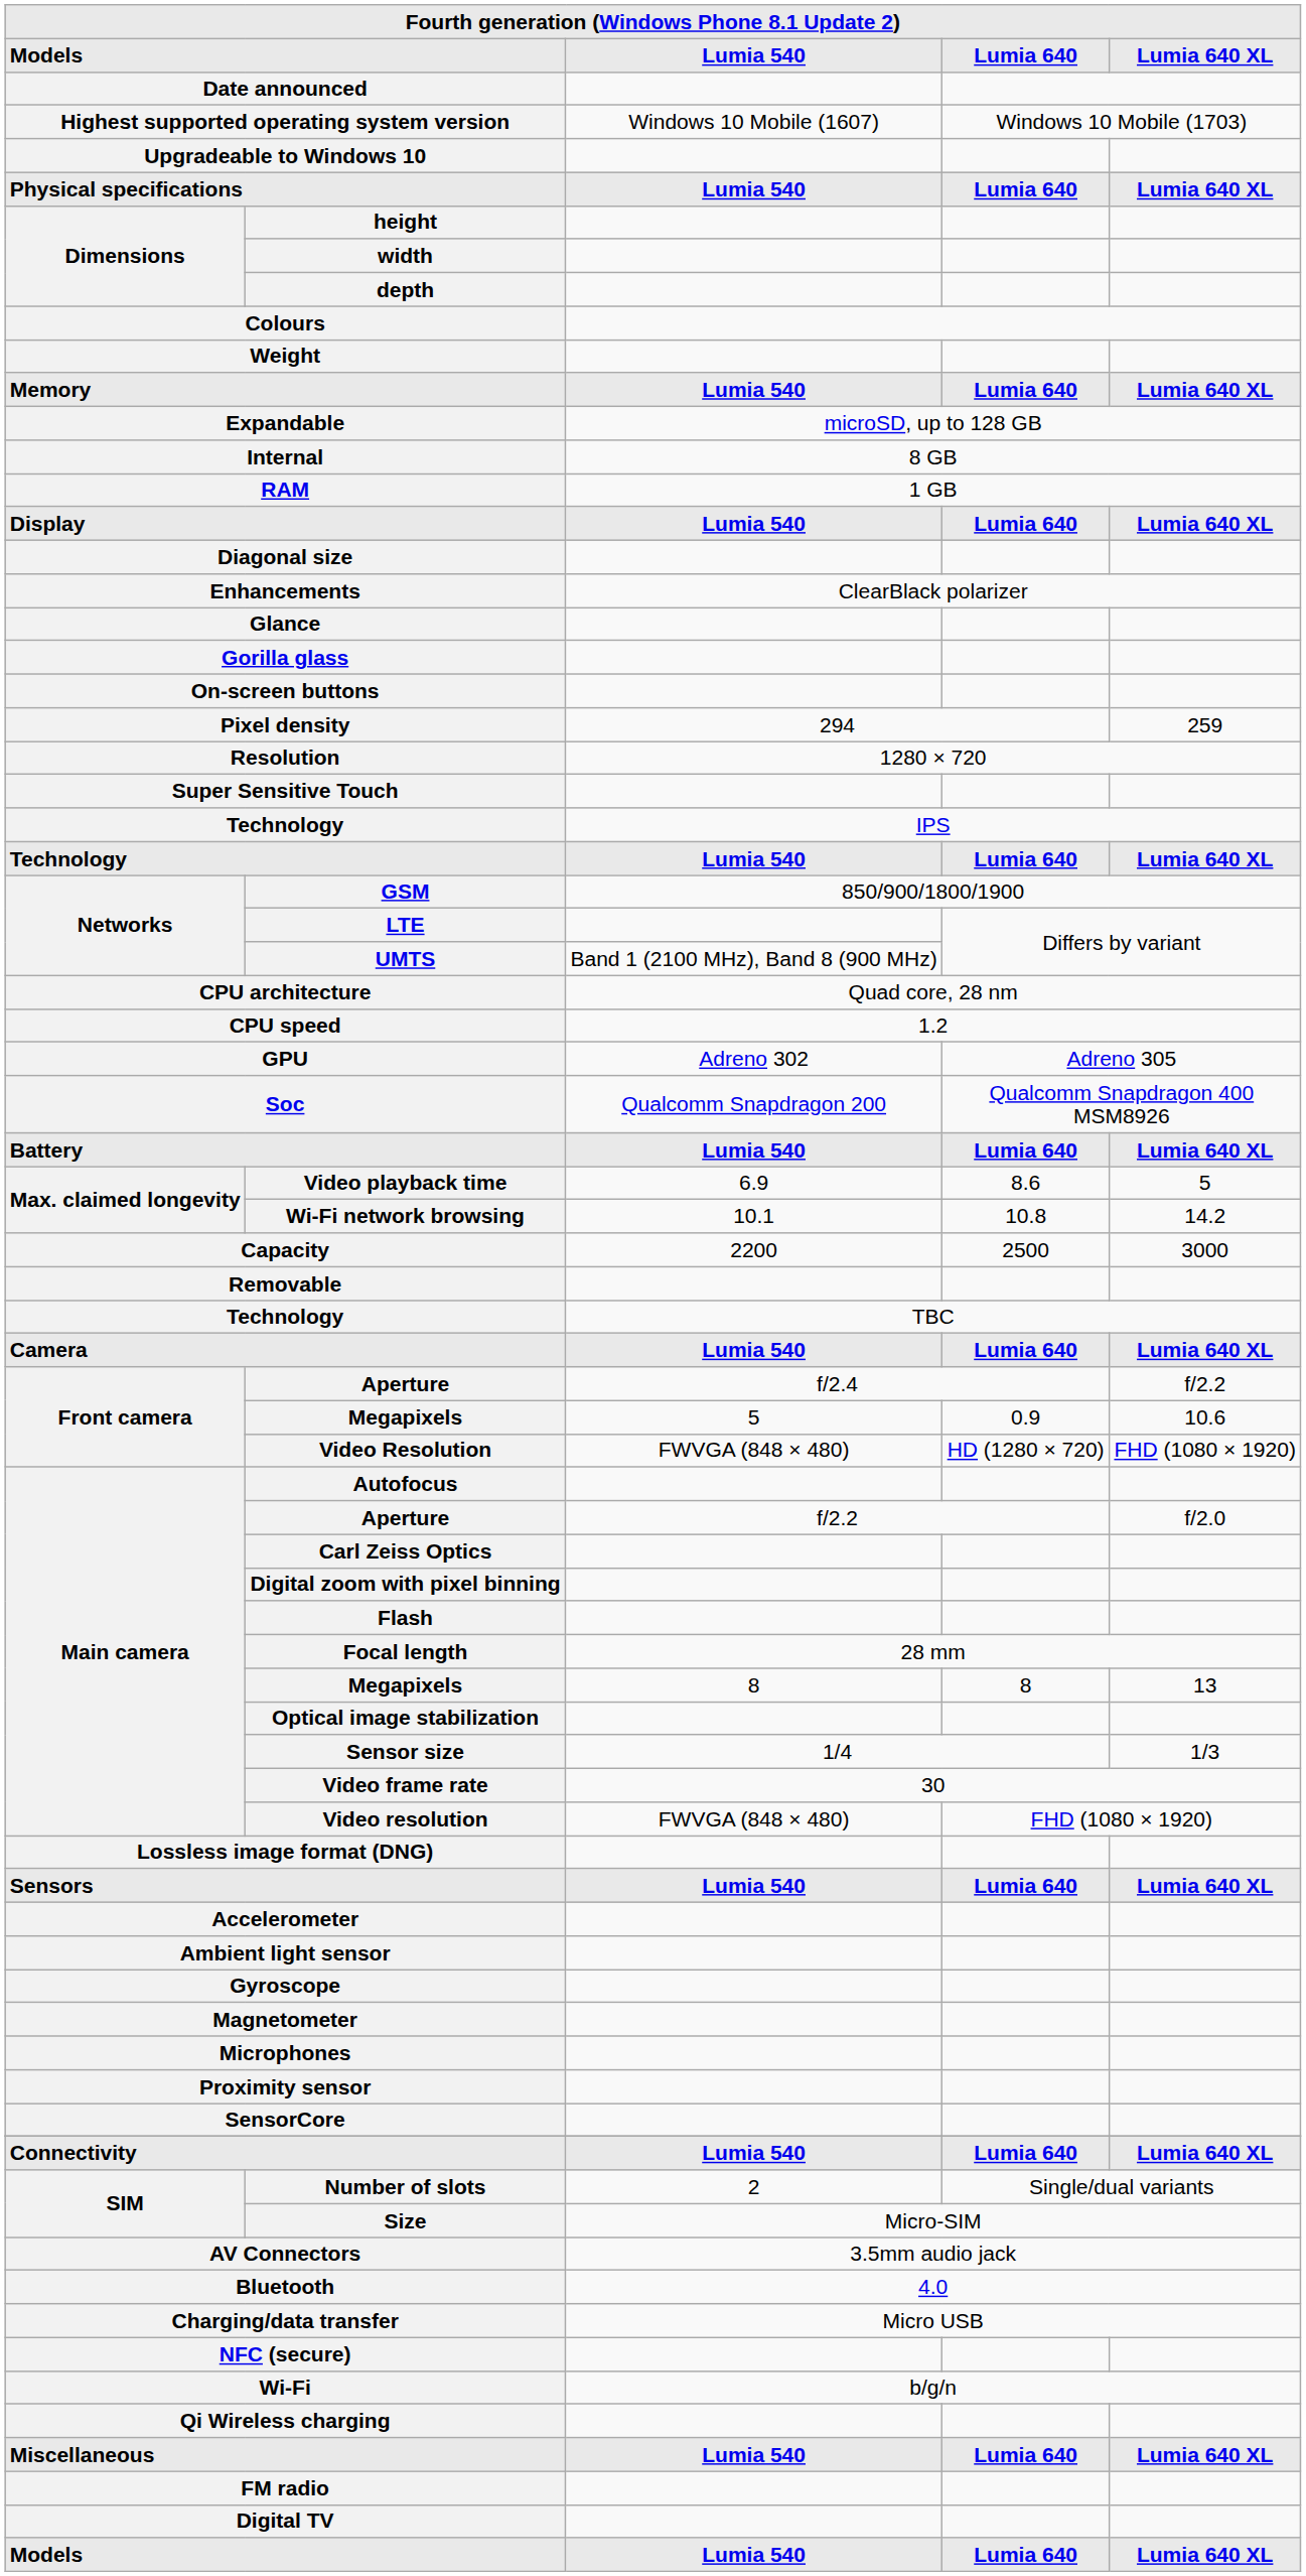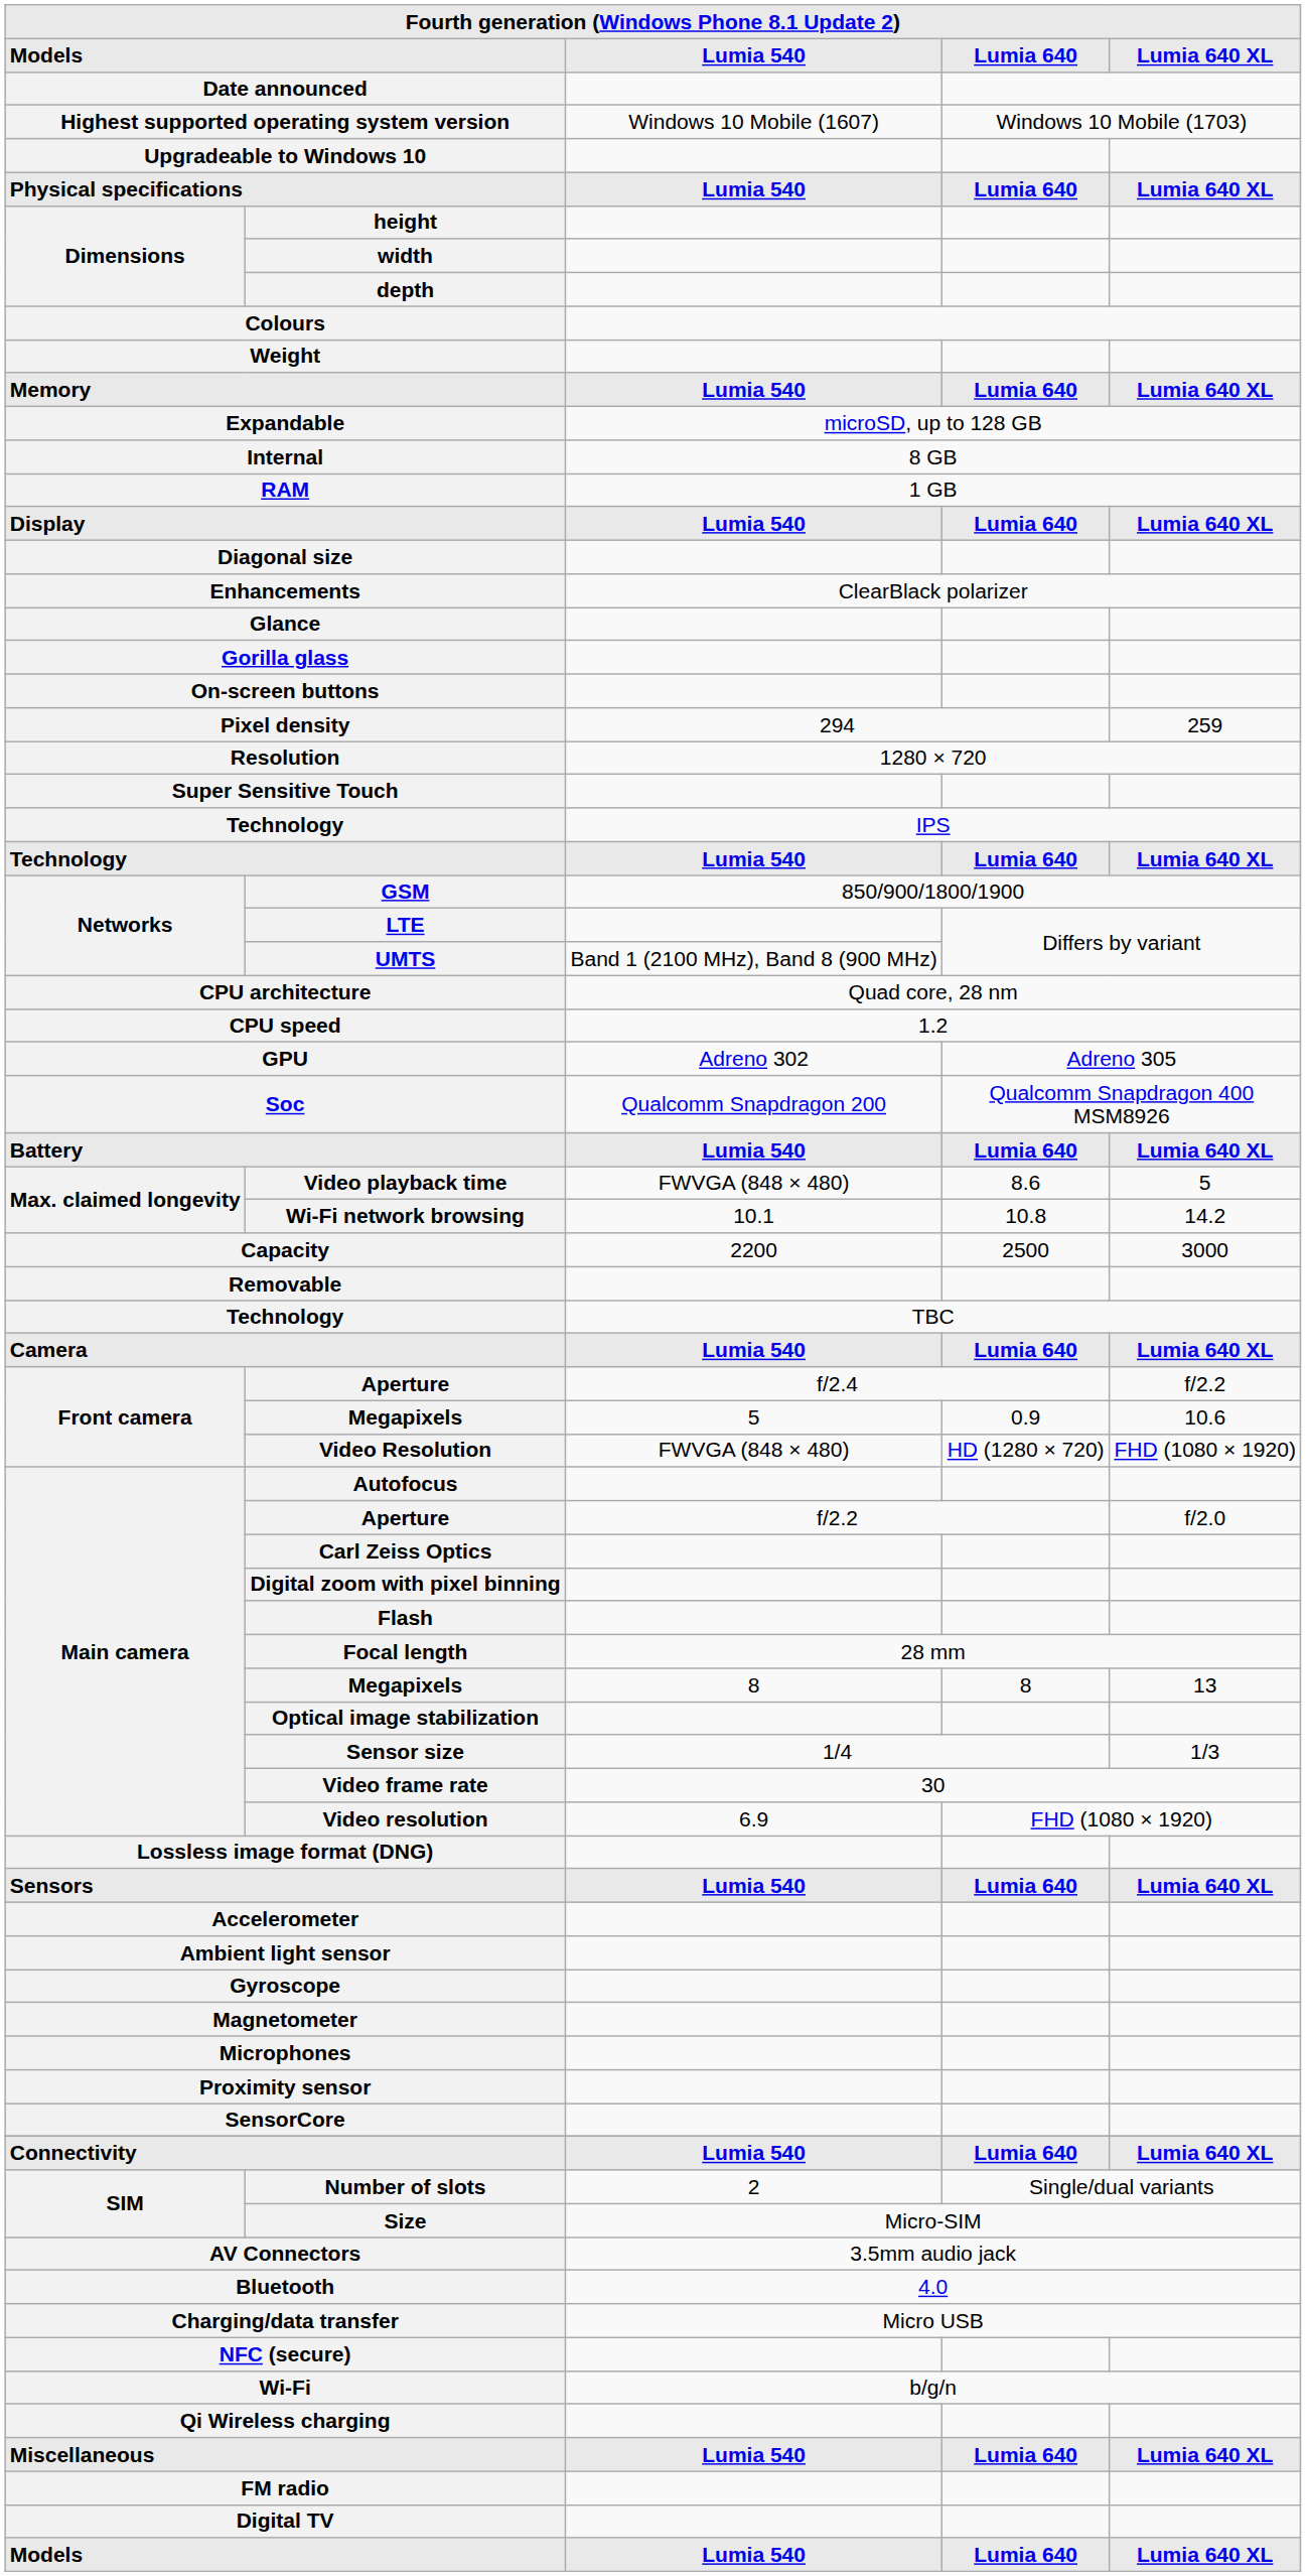Video playback time | Lumia 540: 6.9 -> FWVGA (848 × 480)
Video resolution | Lumia 540: FWVGA (848 × 480) -> 6.9
